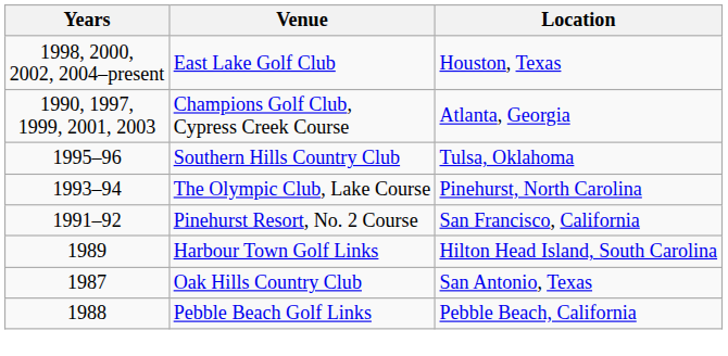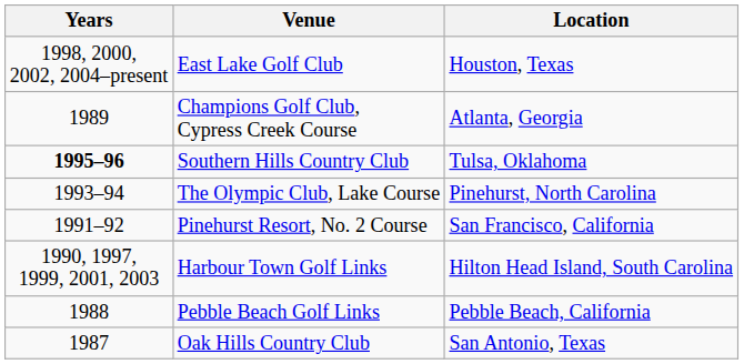Champions Golf Club, Cypress Creek Course | Years: 1990, 1997, 1999, 2001, 2003 -> 1989
Southern Hills Country Club | Years: normal -> bold
Harbour Town Golf Links | Years: 1989 -> 1990, 1997, 1999, 2001, 2003
rows swapped: Pebble Beach Golf Links <-> Oak Hills Country Club
